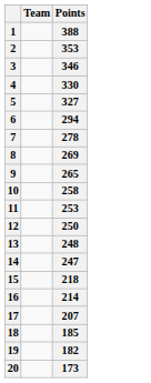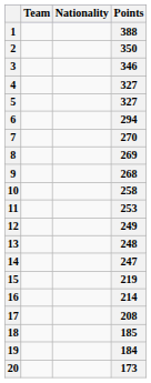+ column: Nationality
2 | Points: 353 -> 350
4 | Points: 330 -> 327
7 | Points: 278 -> 270
9 | Points: 265 -> 268
12 | Points: 250 -> 249
15 | Points: 218 -> 219
17 | Points: 207 -> 208
19 | Points: 182 -> 184
